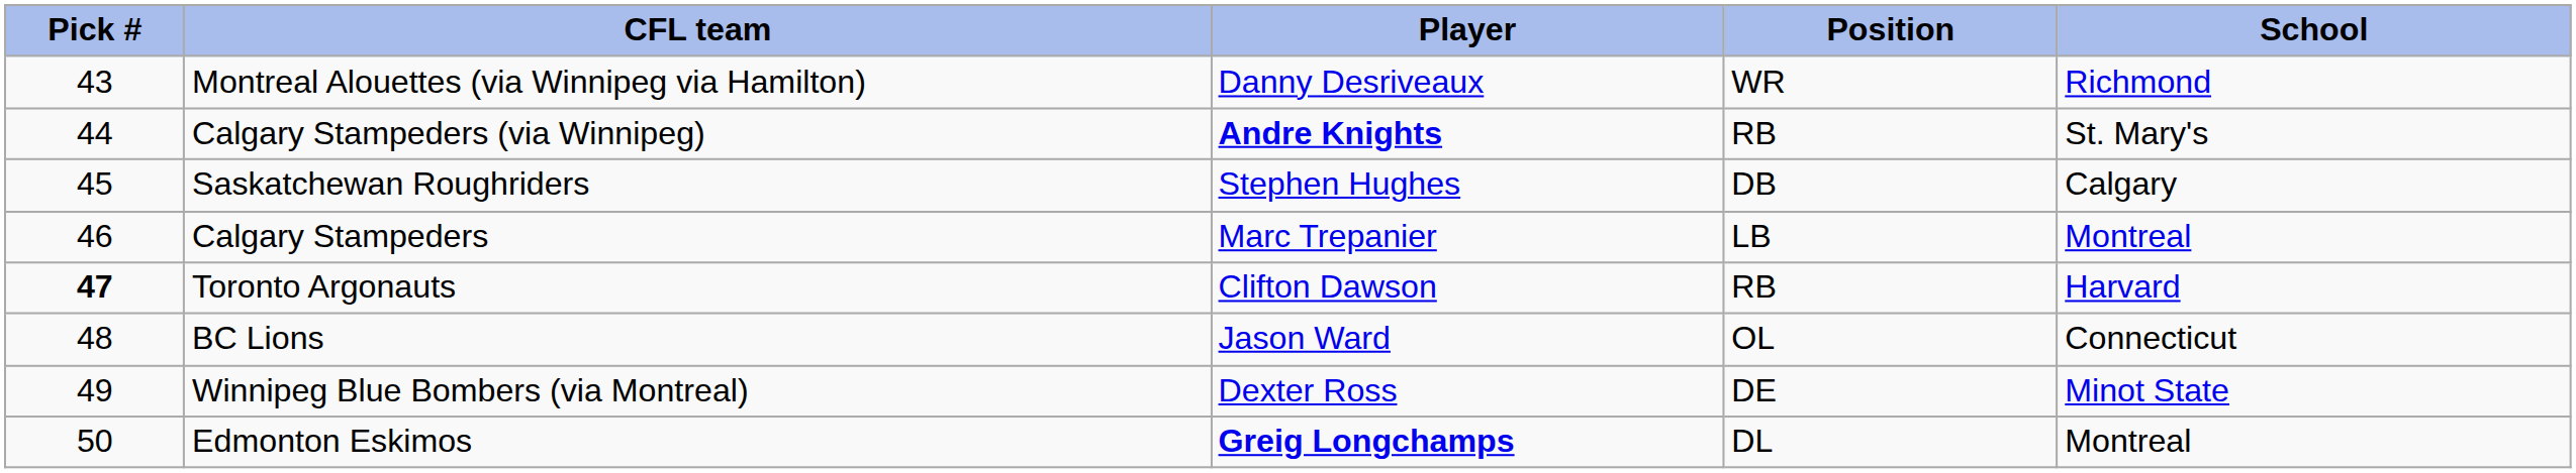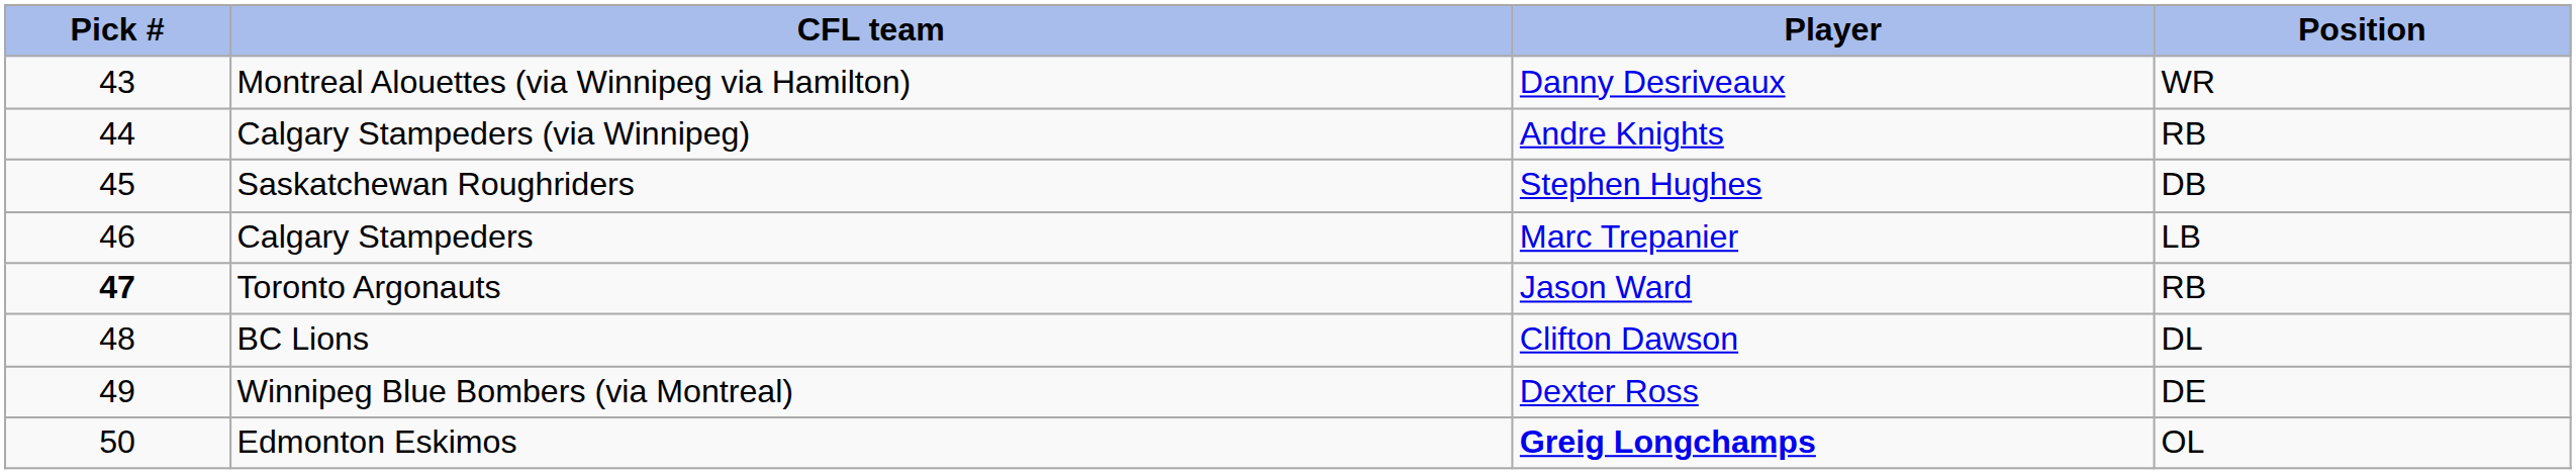- column: School | Richmond | St. Mary's | Calgary | Montreal | Harvard | Connecticut | Minot State | Montreal
Calgary Stampeders (via Winnipeg) | Player: bold -> normal
Toronto Argonauts | Player: Clifton Dawson -> Jason Ward
BC Lions | Player: Jason Ward -> Clifton Dawson
BC Lions | Position: OL -> DL
Edmonton Eskimos | Position: DL -> OL
